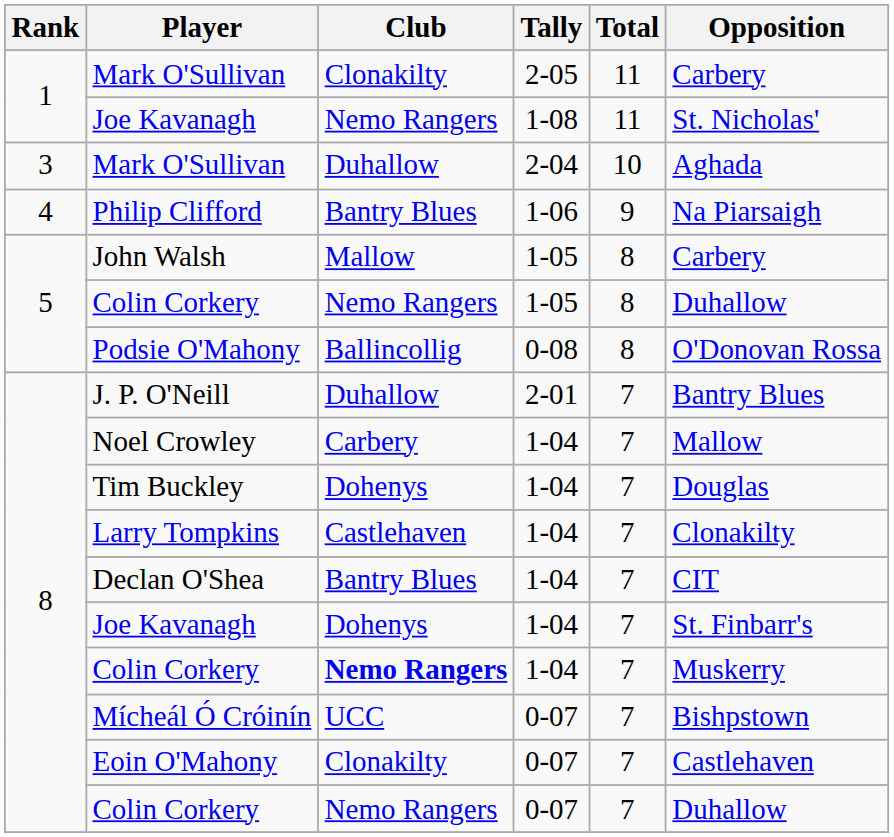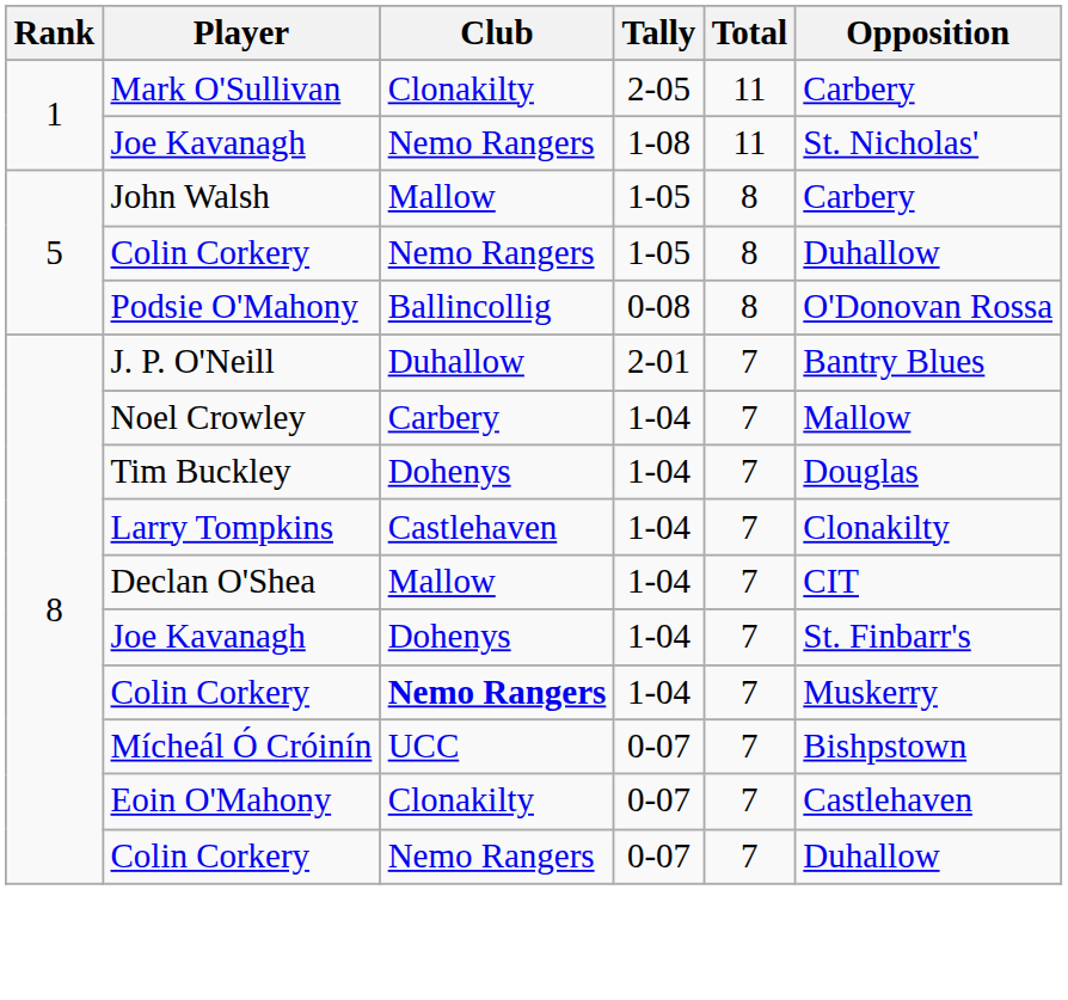- row: 3 | Mark O'Sullivan | Duhallow | 2-04 | 10 | Aghada
- row: 4 | Philip Clifford | Bantry Blues | 1-06 | 9 | Na Piarsaigh
Declan O'Shea | Club: Bantry Blues -> Mallow
